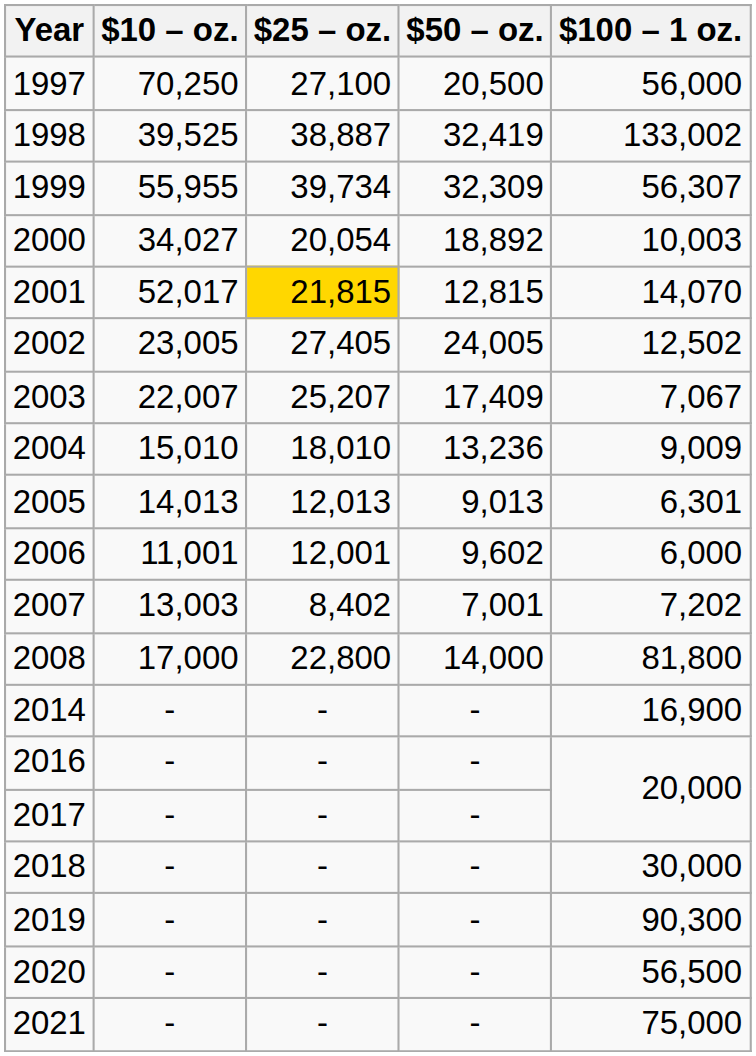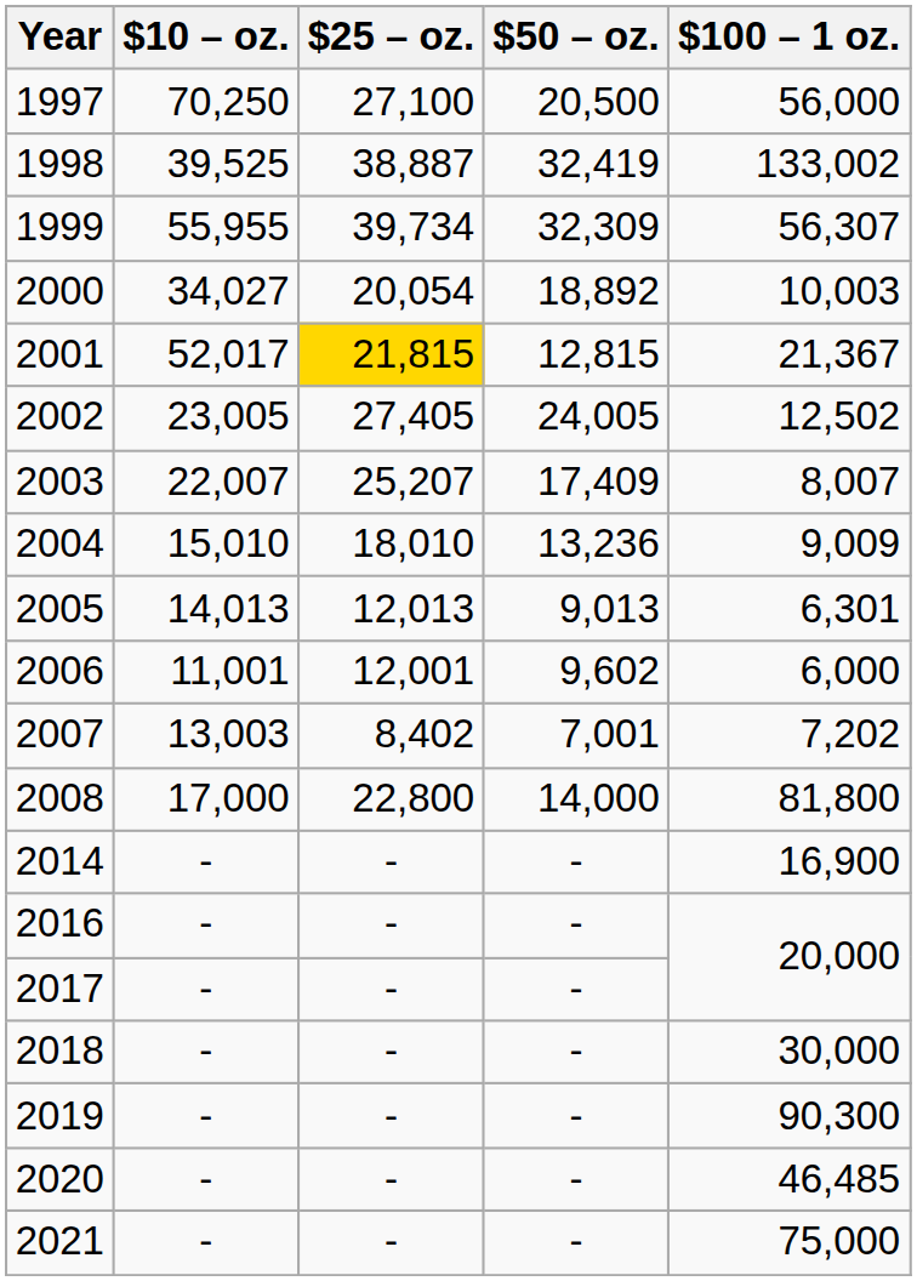2001 | $100 – 1 oz.: 14,070 -> 21,367
2003 | $100 – 1 oz.: 7,067 -> 8,007
2020 | $100 – 1 oz.: 56,500 -> 46,485
